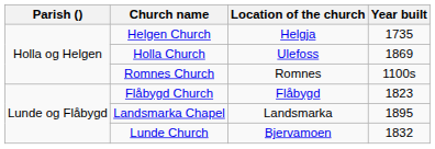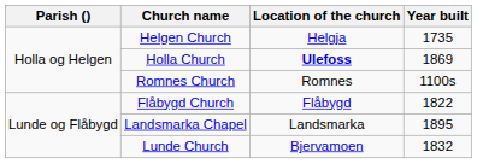Holla Church | Location of the church: normal -> bold
Flåbygd Church | Year built: 1823 -> 1822
